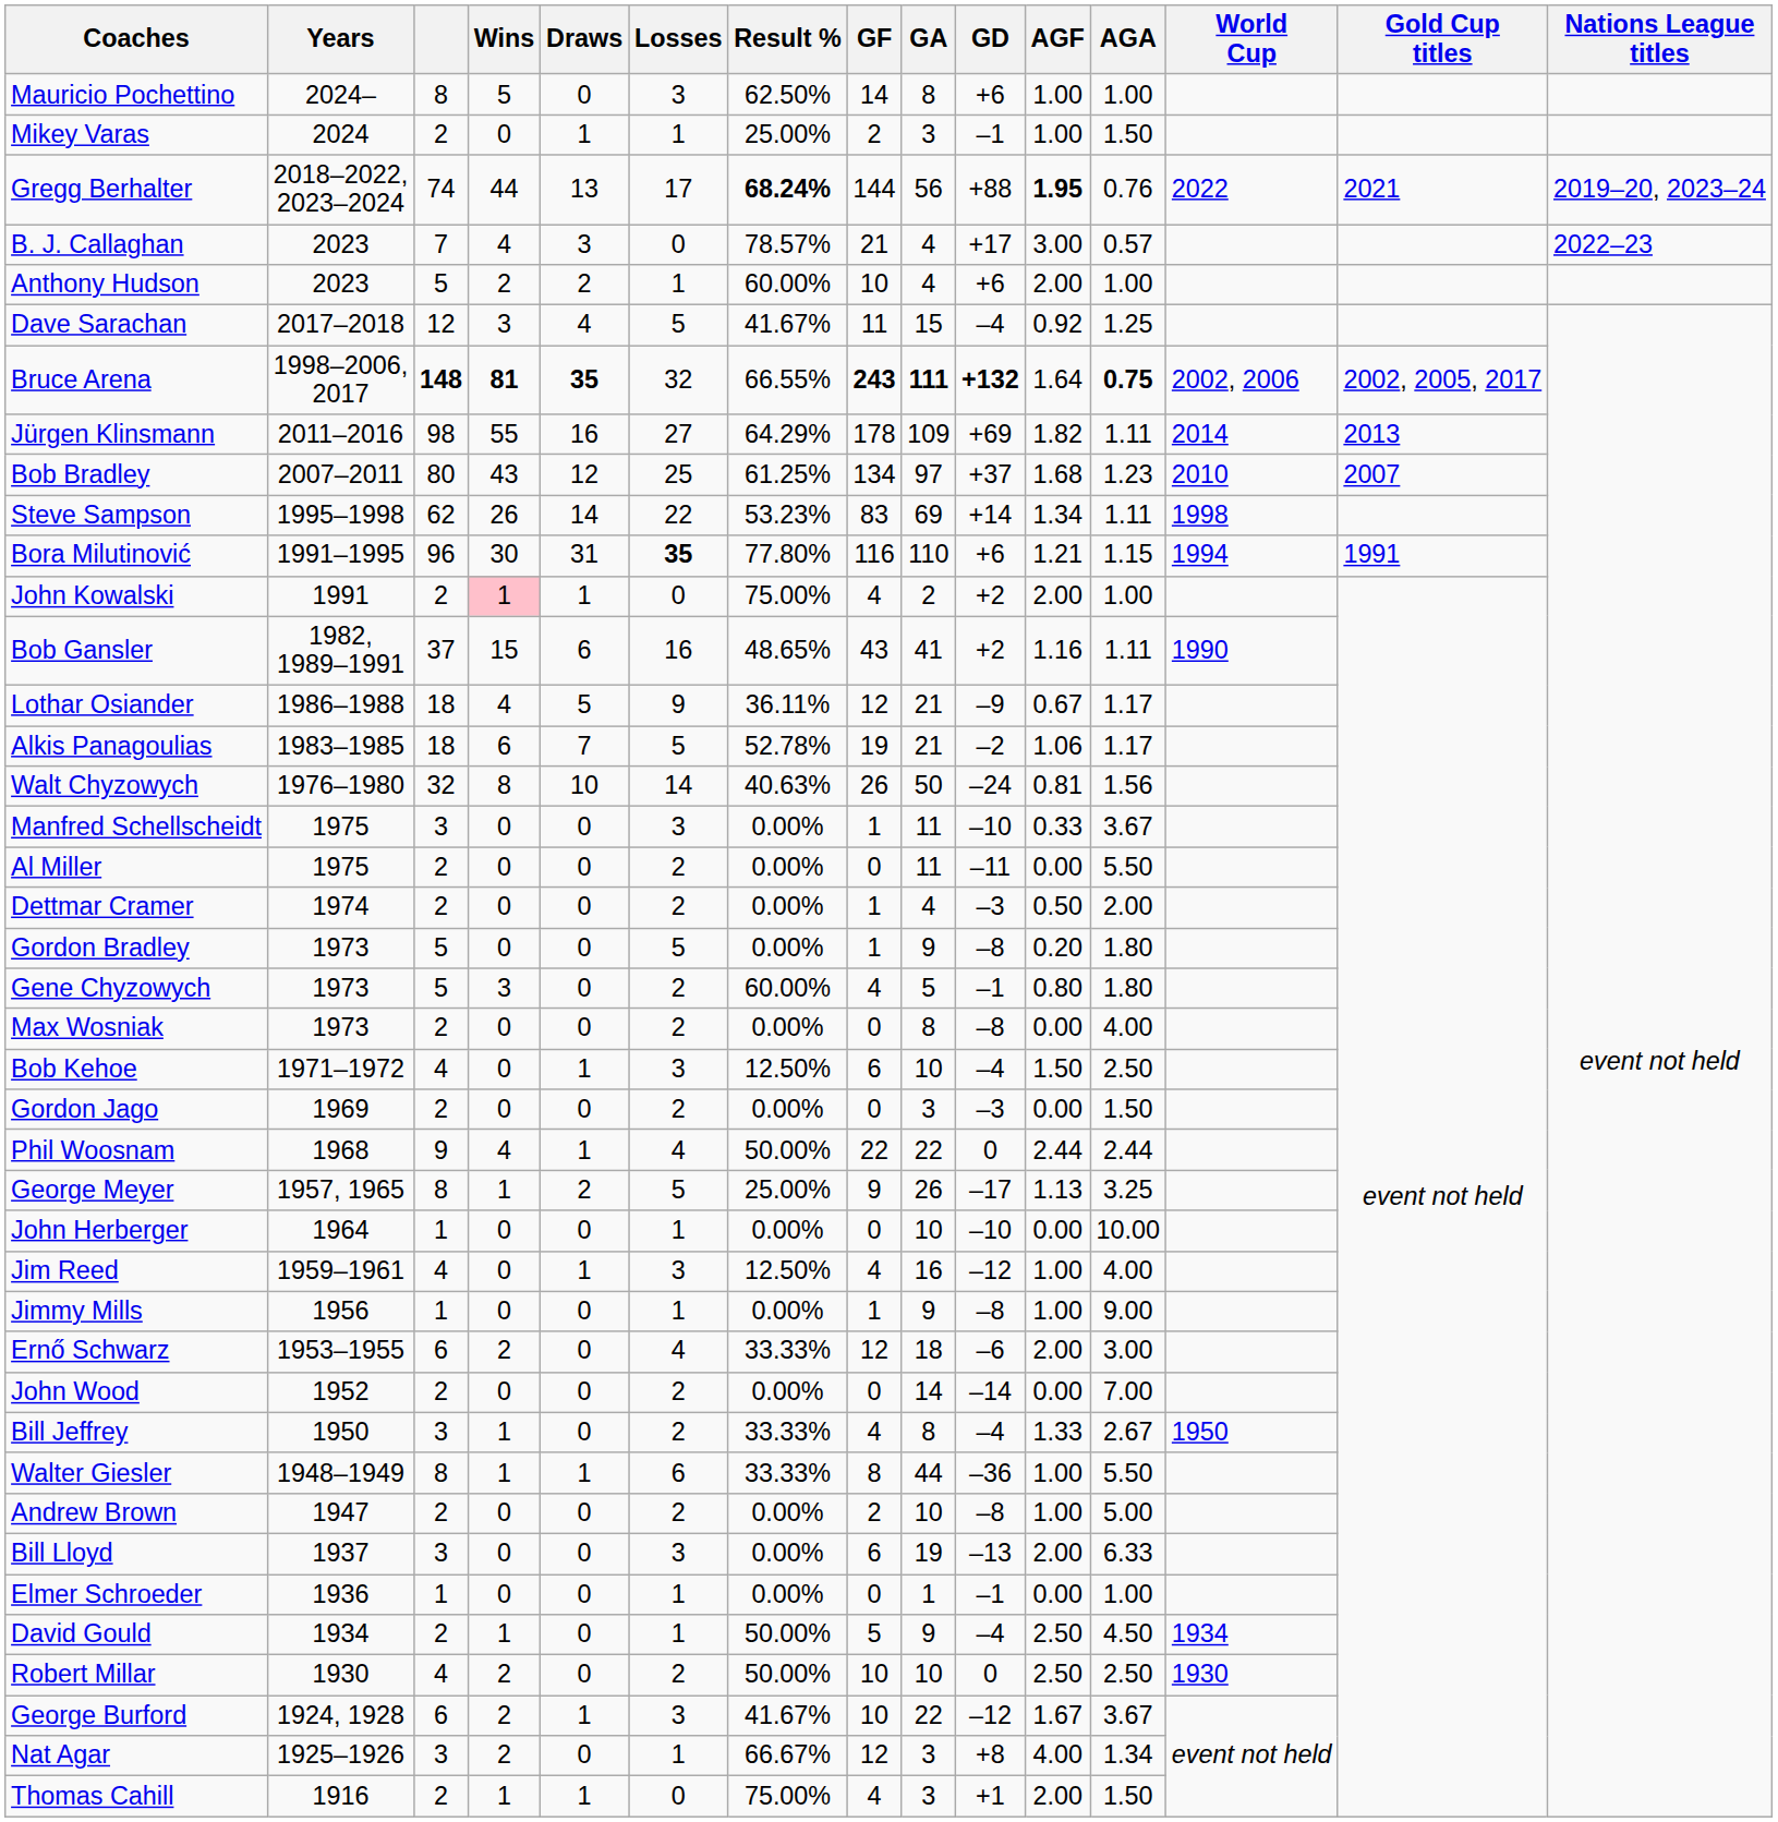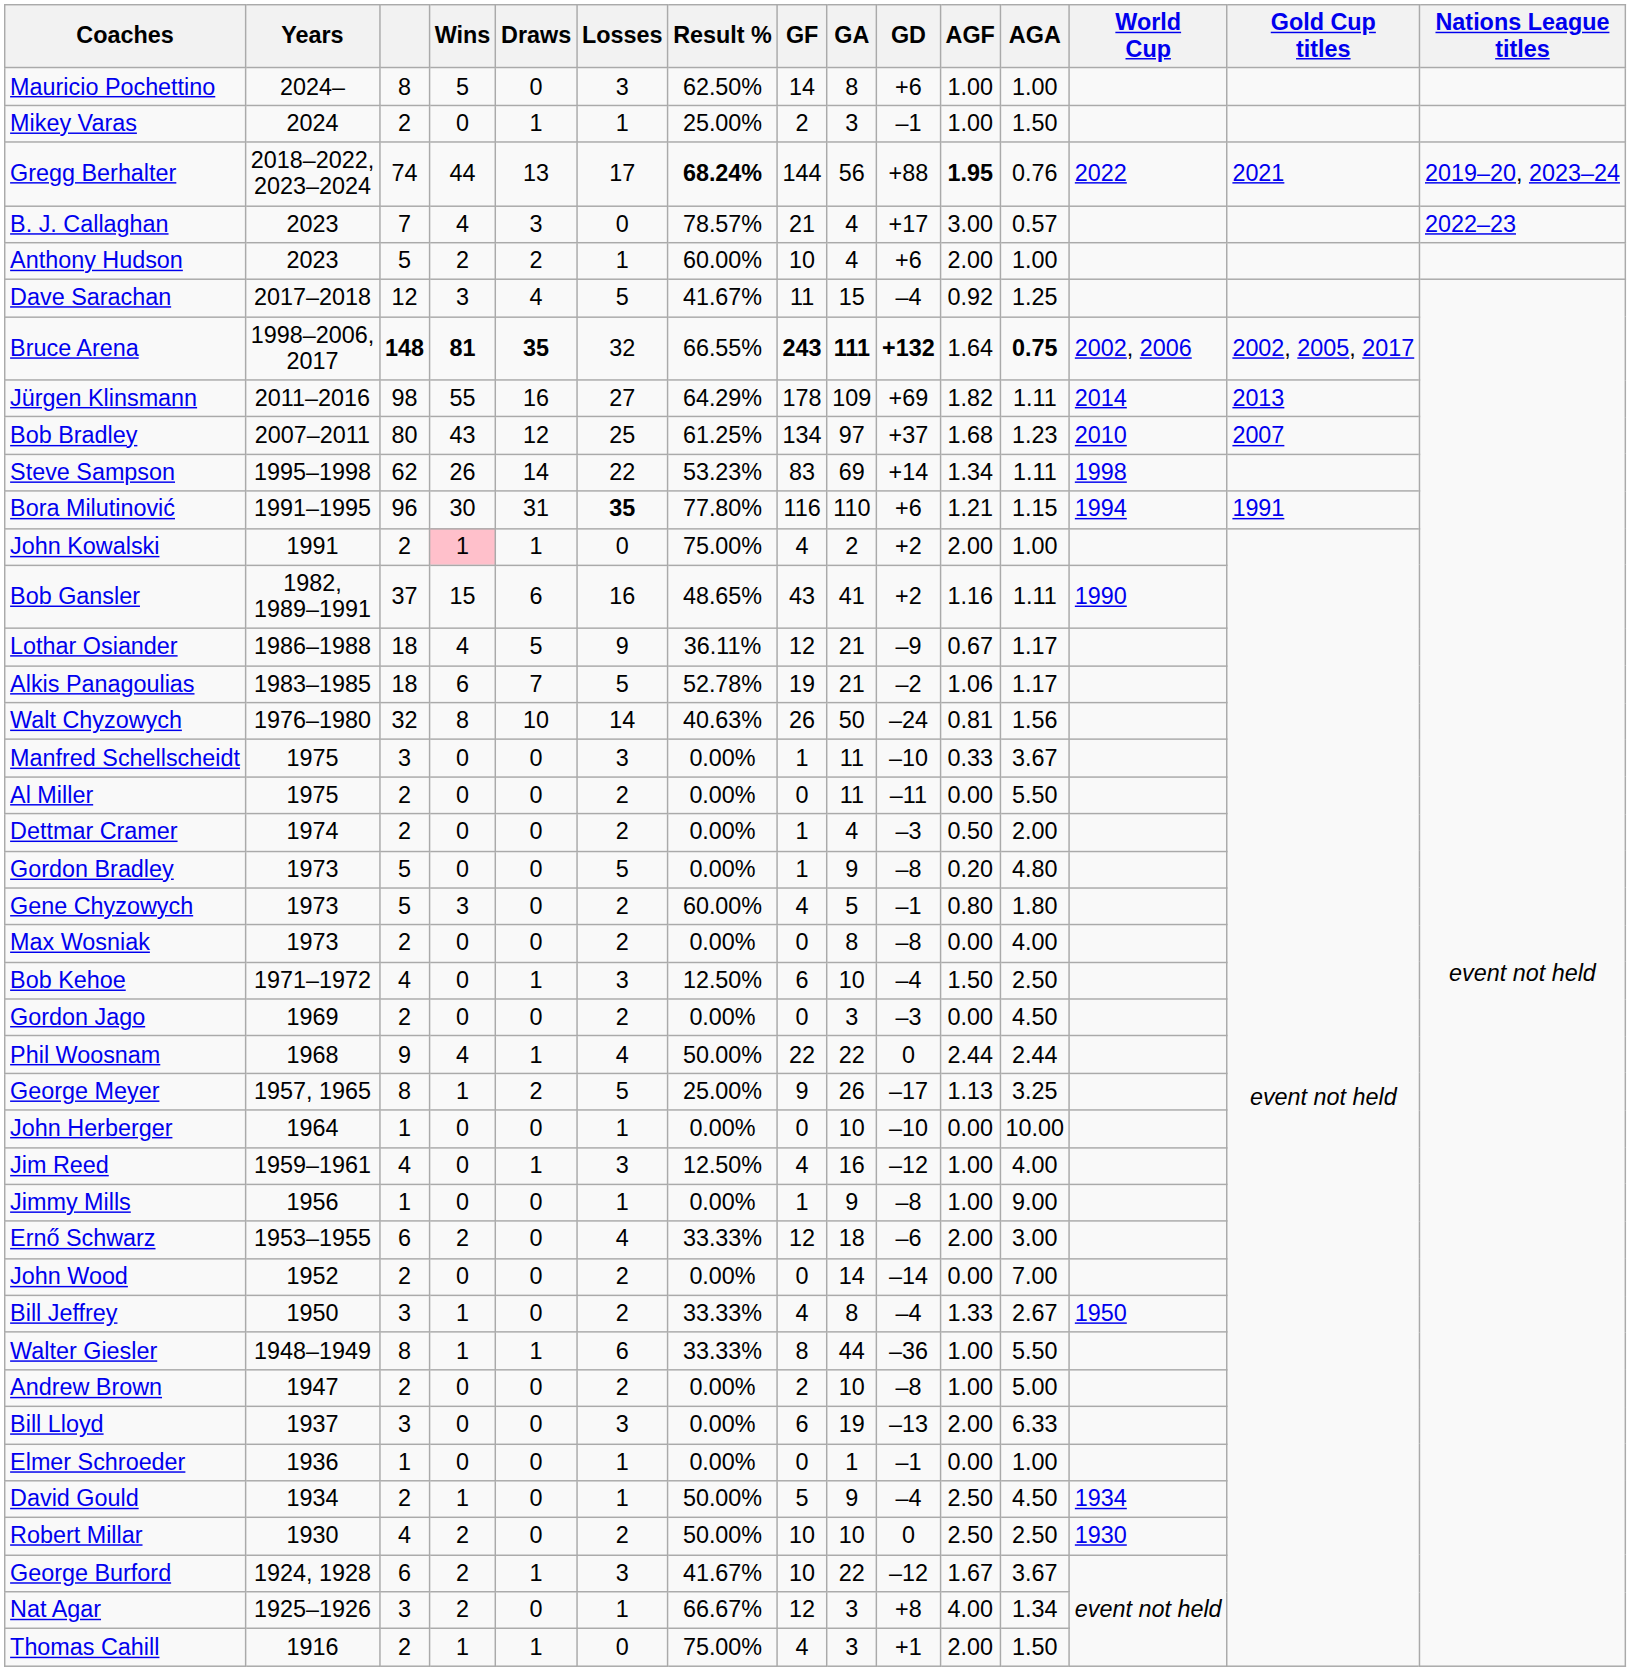Gordon Bradley | AGA: 1.80 -> 4.80
Gordon Jago | AGA: 1.50 -> 4.50
